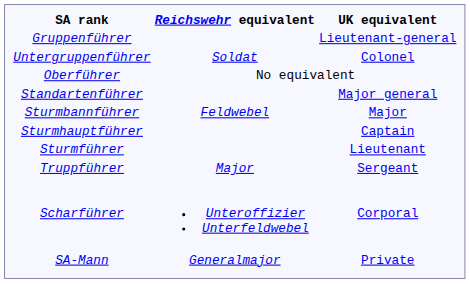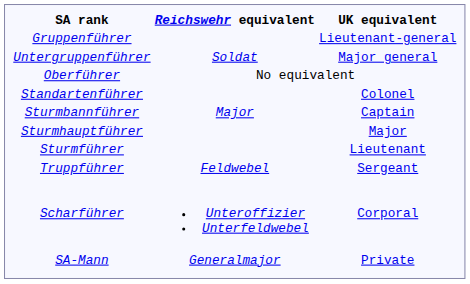Untergruppenführer | UK equivalent: Colonel -> Major general
Standartenführer | UK equivalent: Major general -> Colonel
Sturmbannführer | Reichswehr equivalent: Feldwebel -> Major
Sturmbannführer | UK equivalent: Major -> Captain
Sturmhauptführer | UK equivalent: Captain -> Major
Truppführer | Reichswehr equivalent: Major -> Feldwebel
